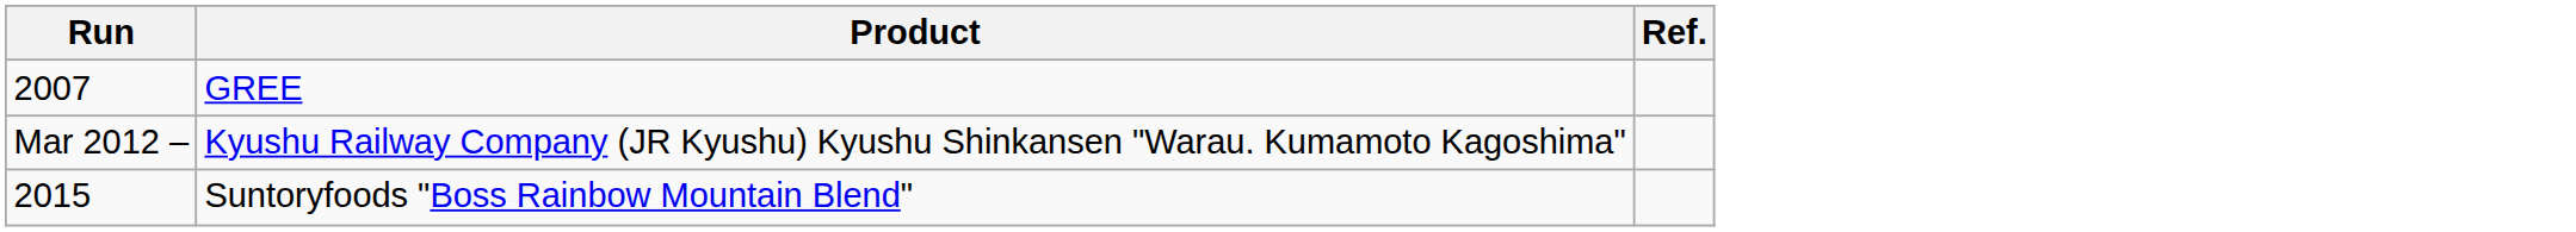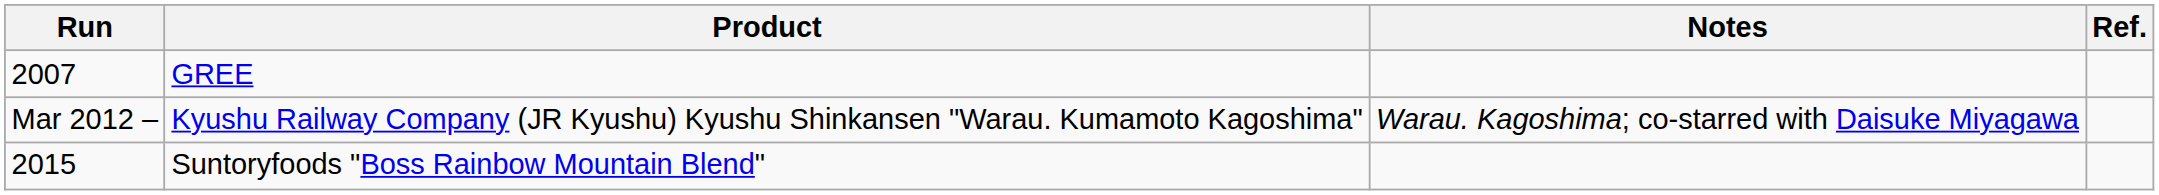+ column: Notes | Warau. Kagoshima; co-starred with Daisuke Miyagawa
